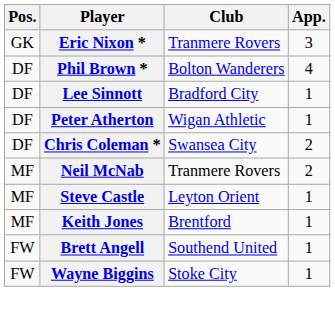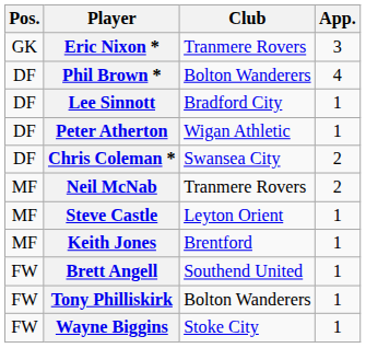+ row: FW | Tony Philliskirk | Bolton Wanderers | 1
